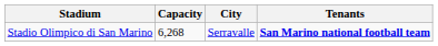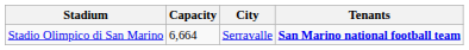Stadio Olimpico di San Marino | Capacity: 6,268 -> 6,664
